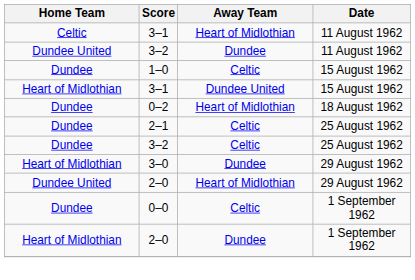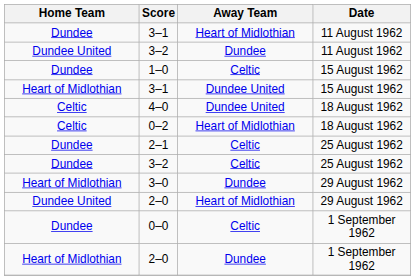3–1 / 11 August 1962 | Home Team: Celtic -> Dundee
+ row: Celtic | 4–0 | Dundee United | 18 August 1962
0–2 | Home Team: Dundee -> Celtic
